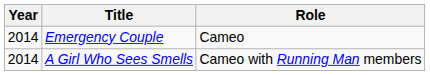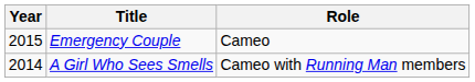Emergency Couple | Year: 2014 -> 2015
